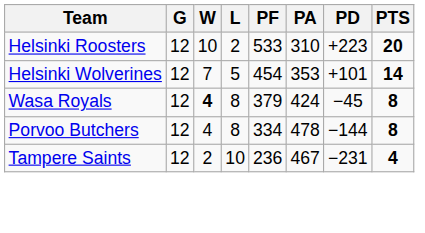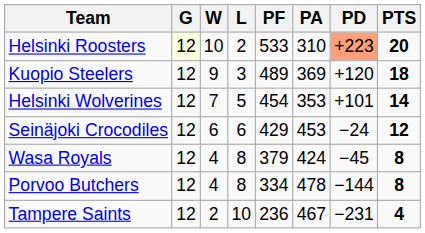Helsinki Roosters | G: no background -> lightyellow background
Helsinki Roosters | PD: no background -> lightsalmon background
+ row: Kuopio Steelers | 12 | 9 | 3 | 489 | 369 | +120 | 18
+ row: Seinäjoki Crocodiles | 12 | 6 | 6 | 429 | 453 | −24 | 12
Wasa Royals | W: bold -> normal
